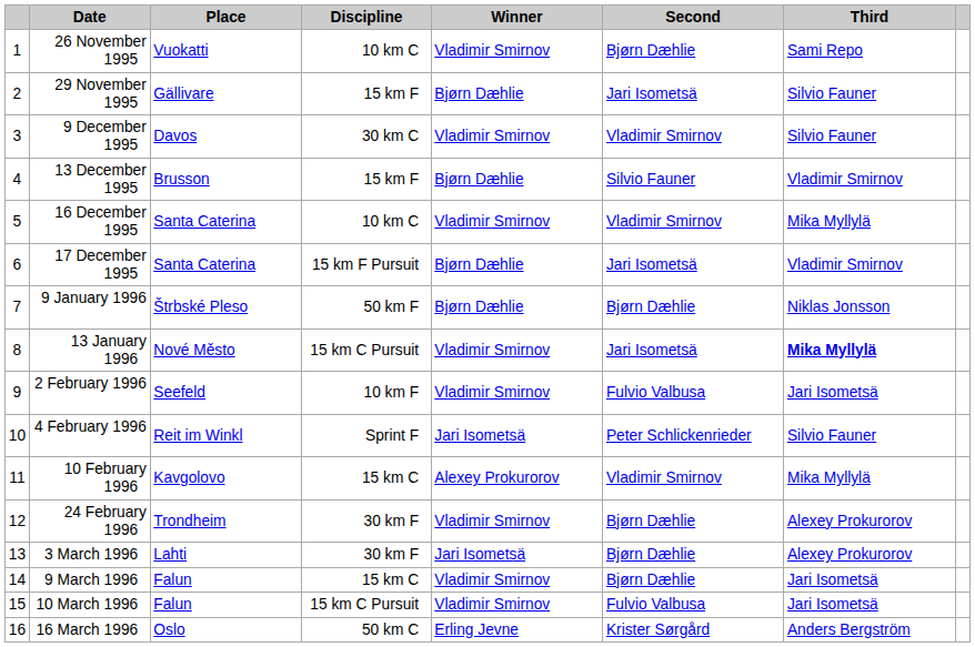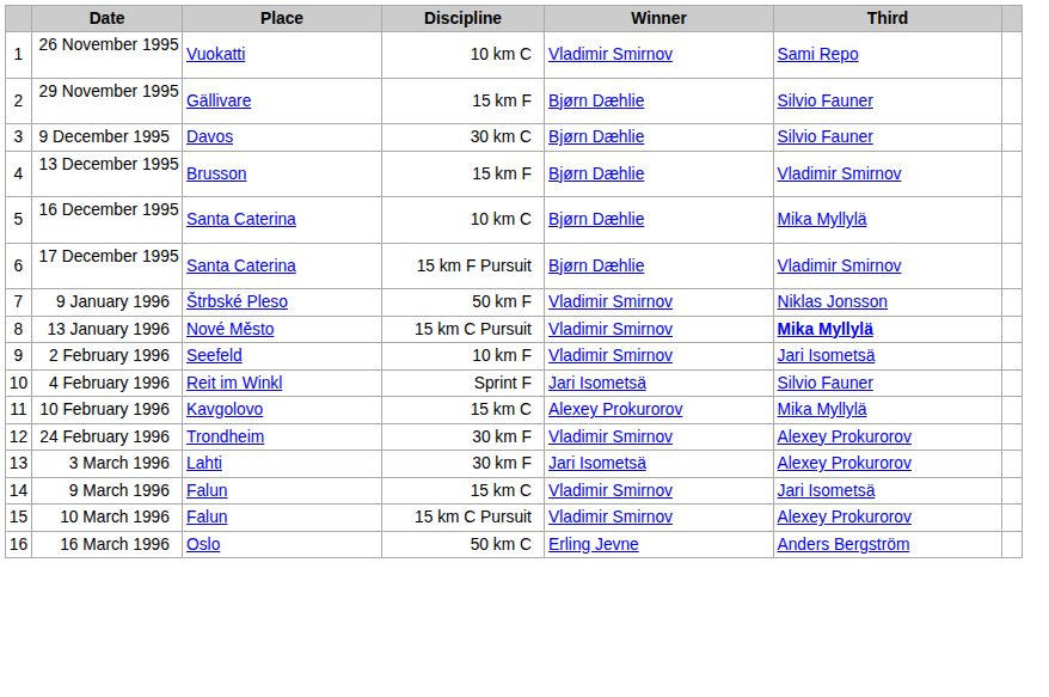- column: Second | Bjørn Dæhlie | Jari Isometsä | Vladimir Smirnov | Silvio Fauner | Vladimir Smirnov | Jari Isometsä | Bjørn Dæhlie | Jari Isometsä | Fulvio Valbusa | Peter Schlickenrieder | Vladimir Smirnov | Bjørn Dæhlie | Bjørn Dæhlie | Bjørn Dæhlie | Fulvio Valbusa | Krister Sørgård
9 December 1995 | Winner: Vladimir Smirnov -> Bjørn Dæhlie
16 December 1995 | Winner: Vladimir Smirnov -> Bjørn Dæhlie
9 January 1996 | Winner: Bjørn Dæhlie -> Vladimir Smirnov
10 March 1996 | Third: Jari Isometsä -> Alexey Prokurorov
